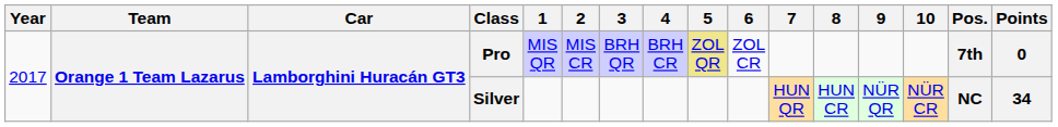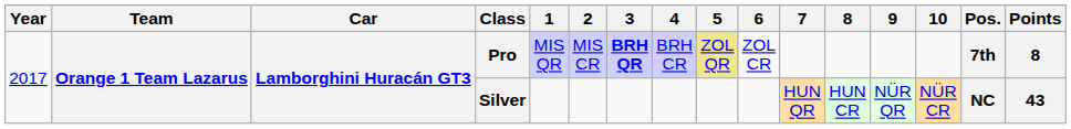Pro | 3: normal -> bold
Pro | Points: 0 -> 8
Silver | Points: 34 -> 43
